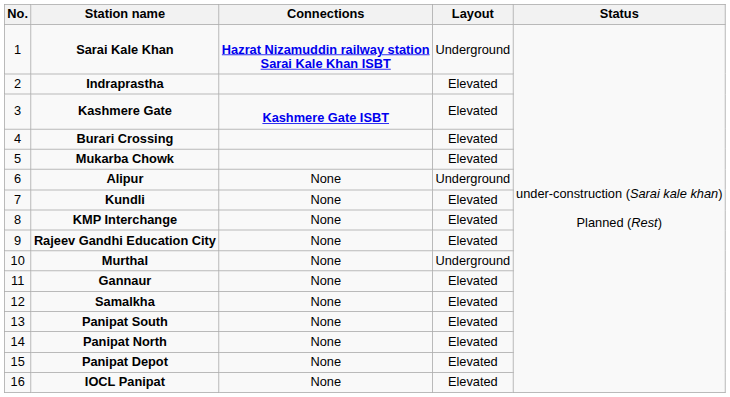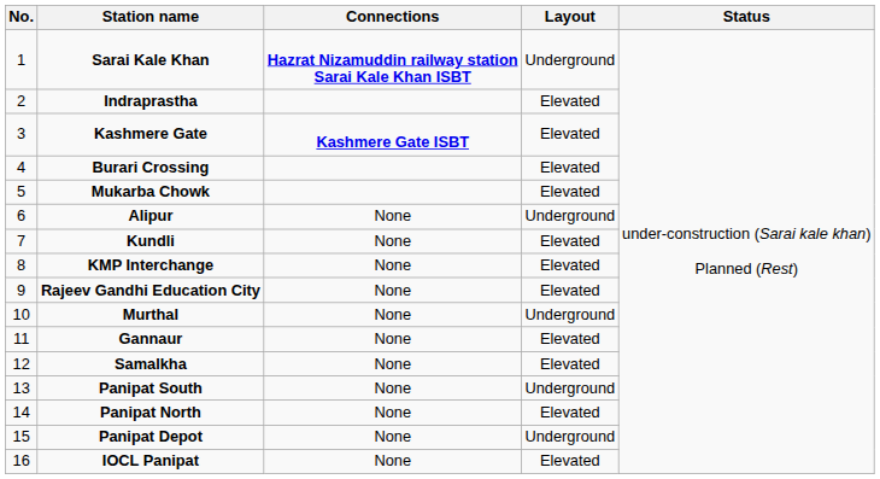Panipat South | Layout: Elevated -> Underground
Panipat Depot | Layout: Elevated -> Underground
